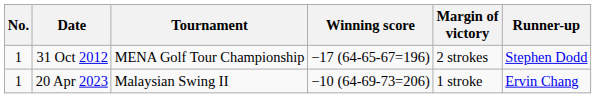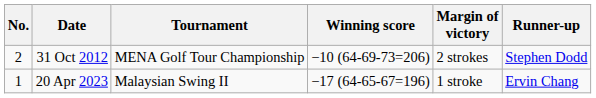31 Oct 2012 | No.: 1 -> 2
31 Oct 2012 | Winning score: −17 (64-65-67=196) -> −10 (64-69-73=206)
20 Apr 2023 | Winning score: −10 (64-69-73=206) -> −17 (64-65-67=196)
